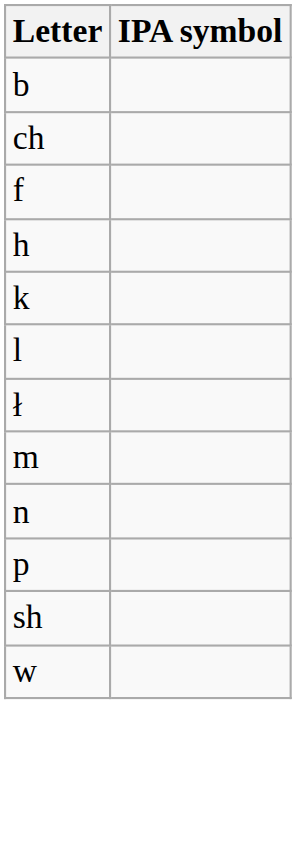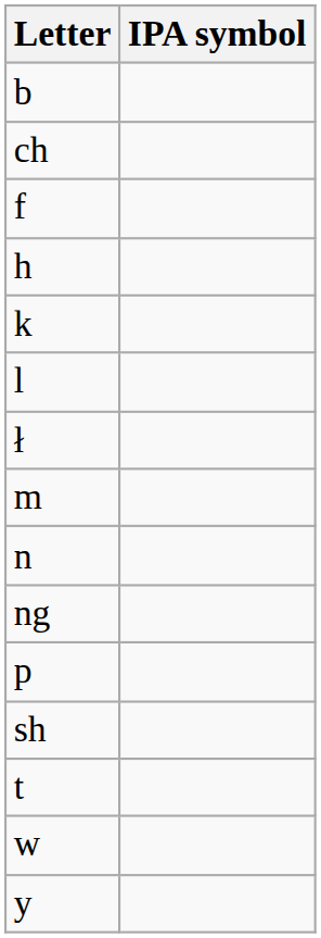+ row: ng
+ row: t
+ row: y
